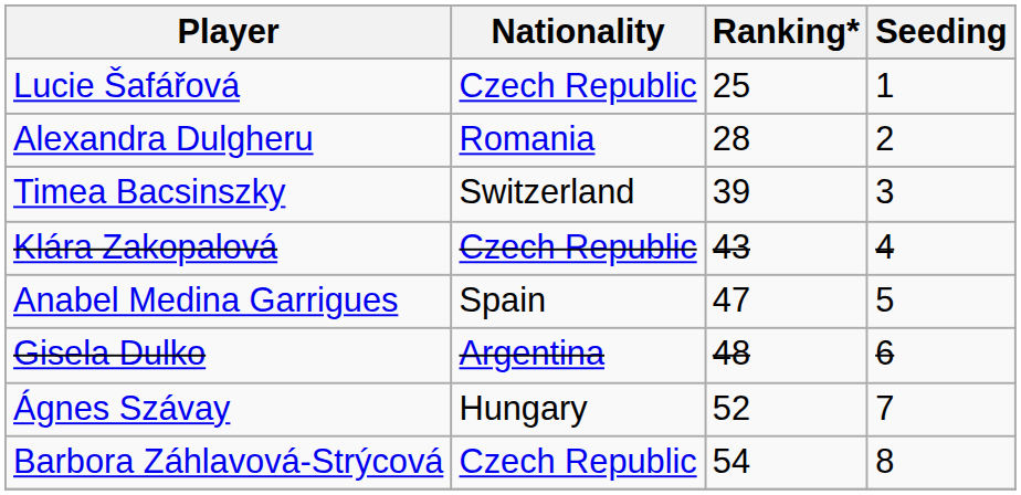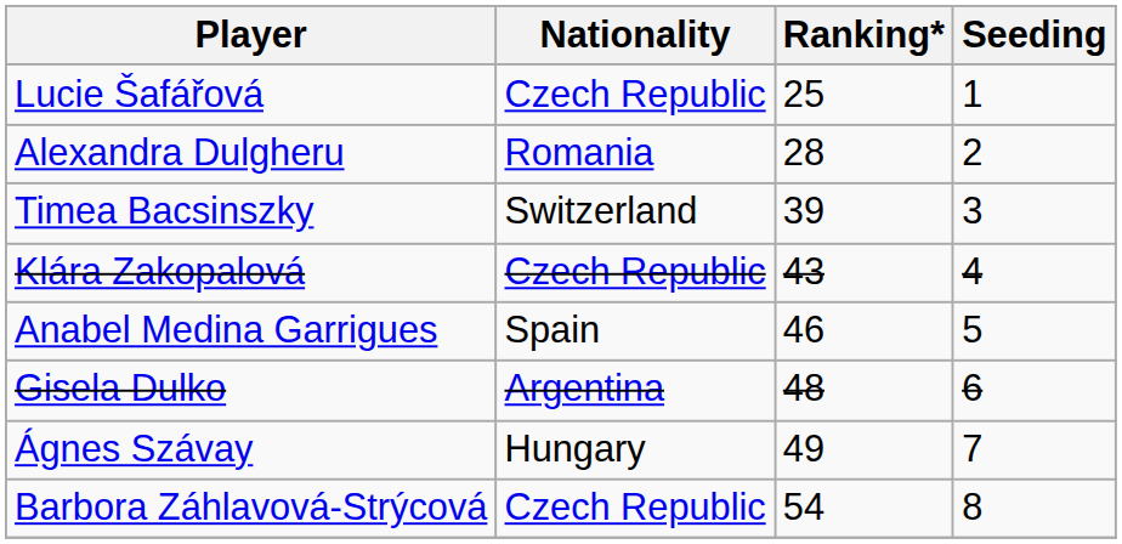Anabel Medina Garrigues | Ranking*: 47 -> 46
Ágnes Szávay | Ranking*: 52 -> 49
